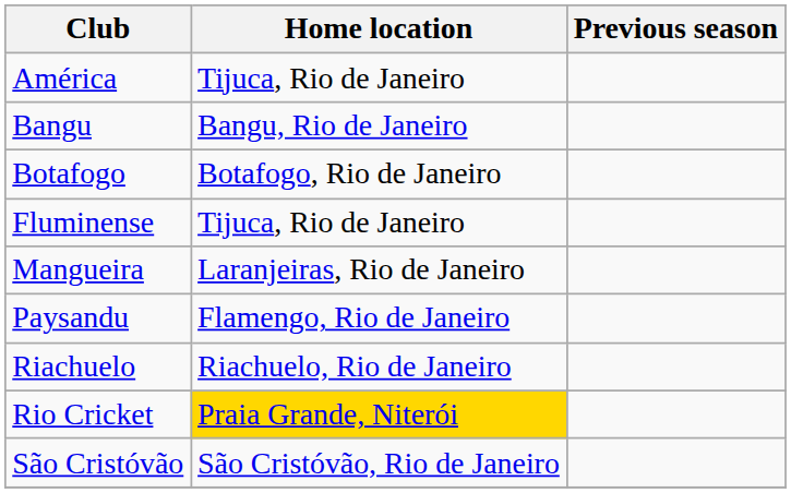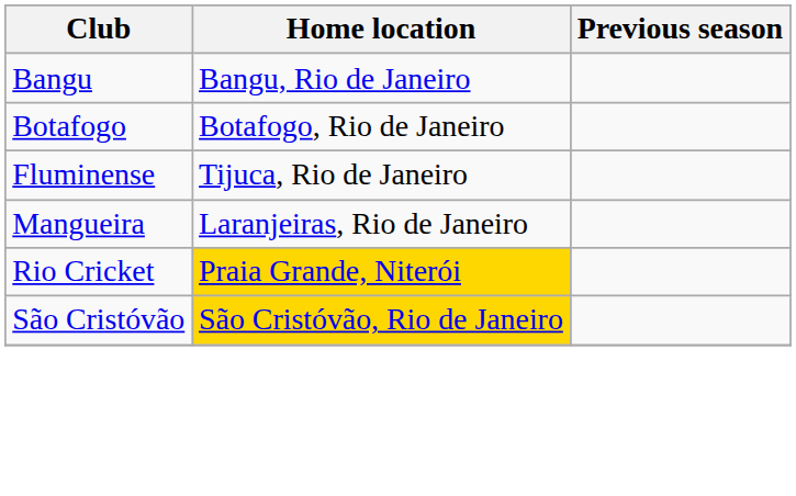- row: América | Tijuca, Rio de Janeiro
- row: Paysandu | Flamengo, Rio de Janeiro
- row: Riachuelo | Riachuelo, Rio de Janeiro
São Cristóvão | Home location: no background -> gold background
